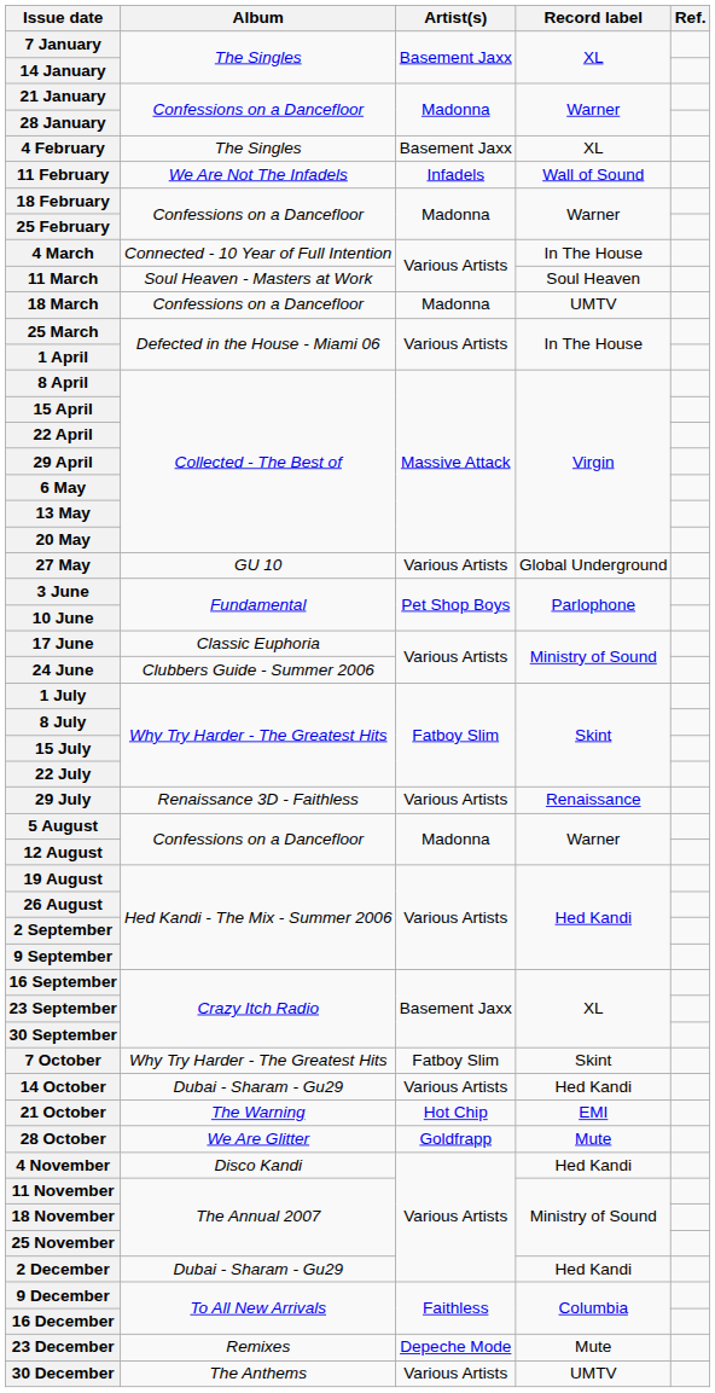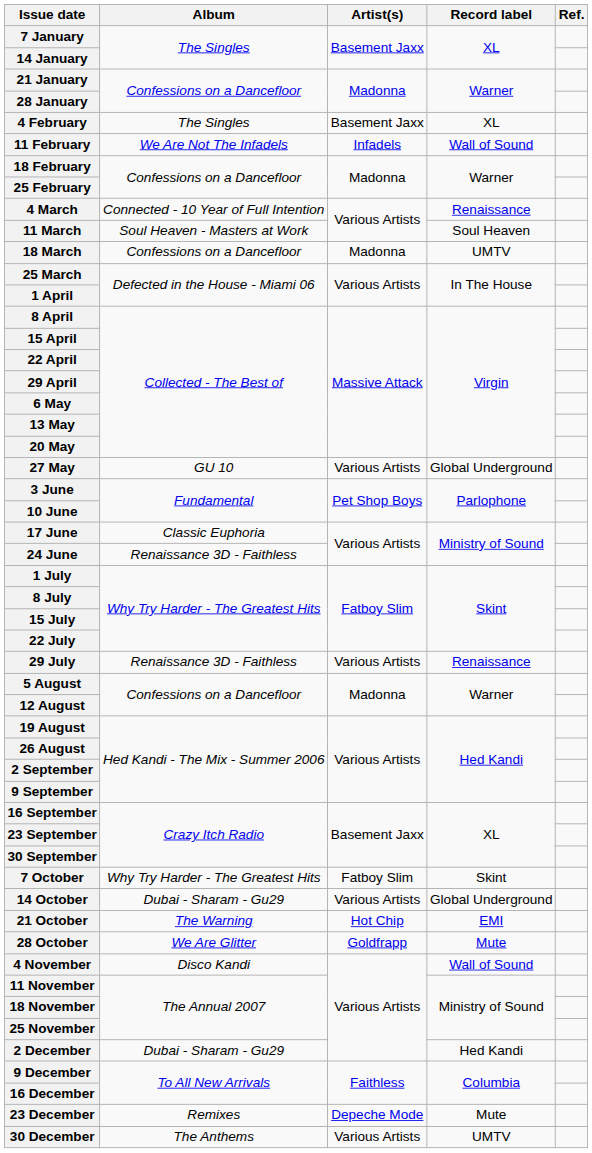4 March | Record label: In The House -> Renaissance
24 June | Album: Clubbers Guide - Summer 2006 -> Renaissance 3D - Faithless
14 October | Record label: Hed Kandi -> Global Underground
4 November | Record label: Hed Kandi -> Wall of Sound
